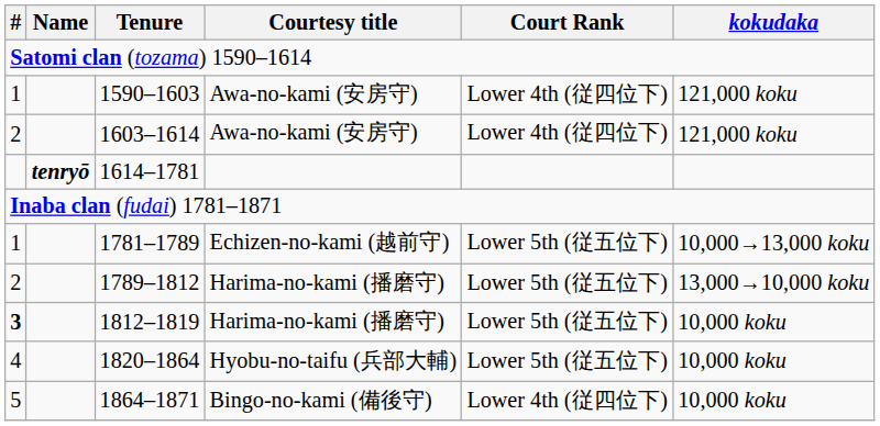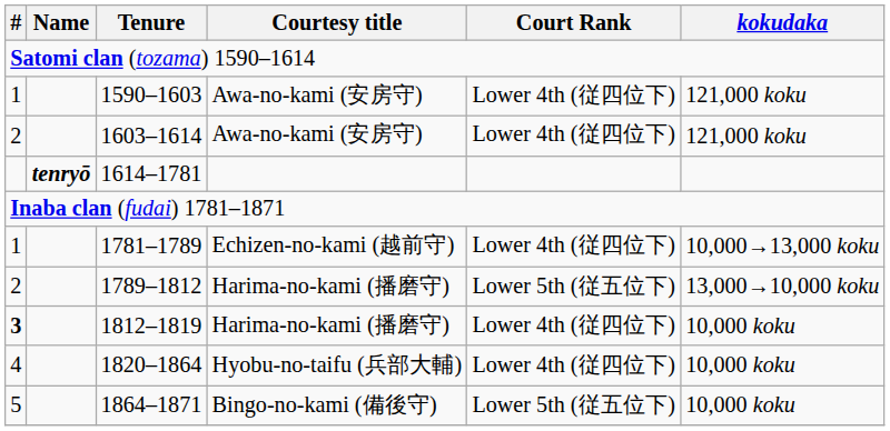1781–1789 | Court Rank: Lower 5th (従五位下) -> Lower 4th (従四位下)
1812–1819 | Court Rank: Lower 5th (従五位下) -> Lower 4th (従四位下)
1820–1864 | Court Rank: Lower 5th (従五位下) -> Lower 4th (従四位下)
1864–1871 | Court Rank: Lower 4th (従四位下) -> Lower 5th (従五位下)
